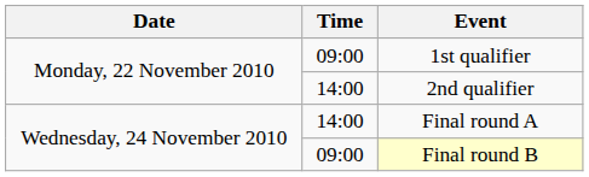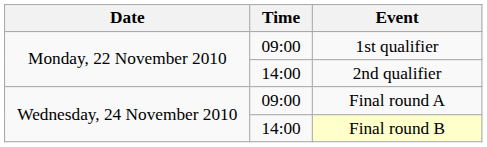Final round A | Time: 14:00 -> 09:00
Final round B | Time: 09:00 -> 14:00
